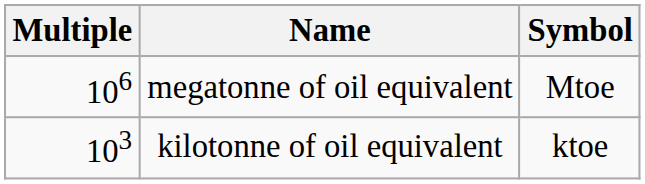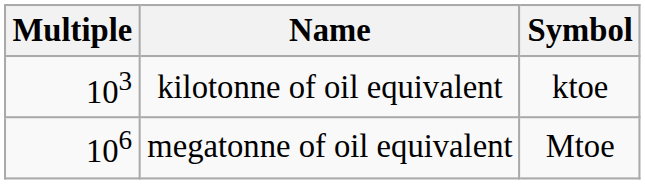rows swapped: kilotonne of oil equivalent <-> megatonne of oil equivalent
